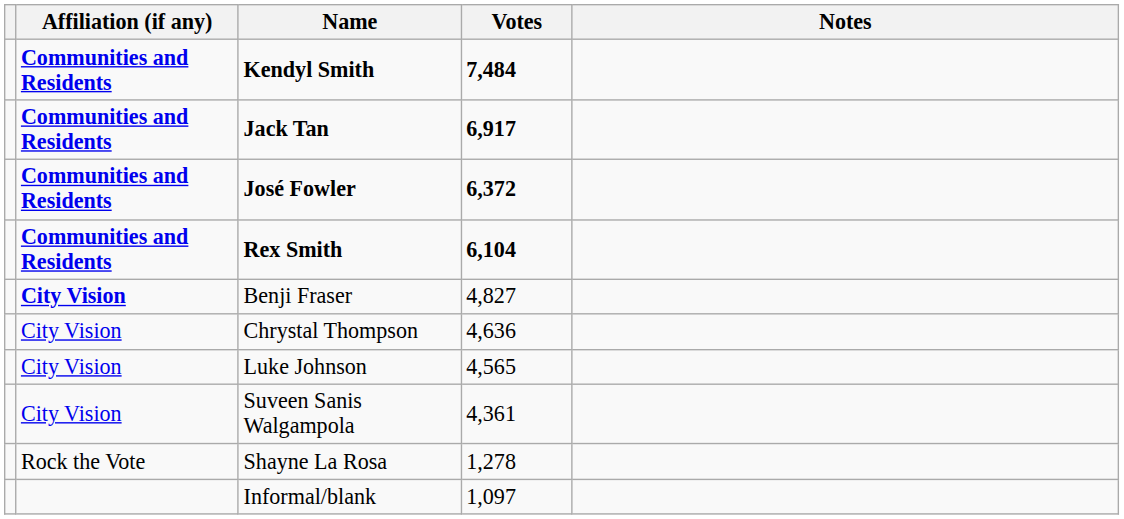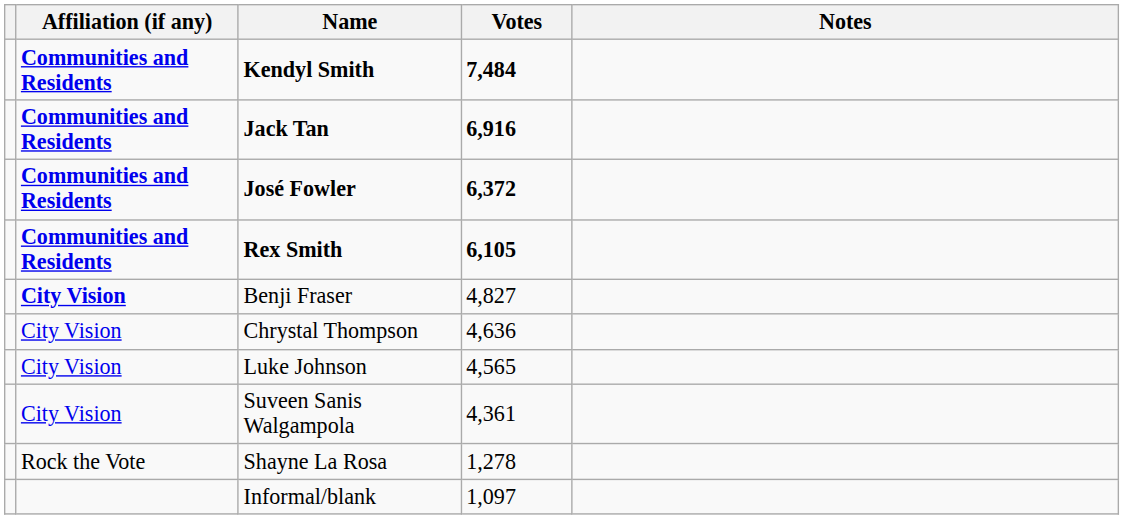Jack Tan | Votes: 6,917 -> 6,916
Rex Smith | Votes: 6,104 -> 6,105
